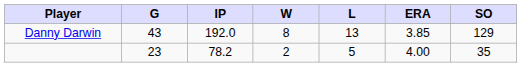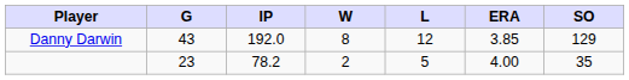Danny Darwin | L: 13 -> 12
